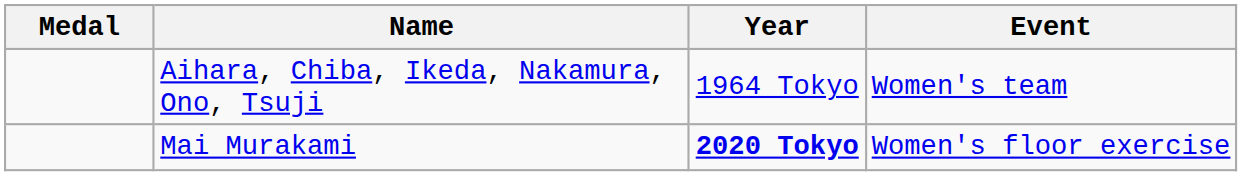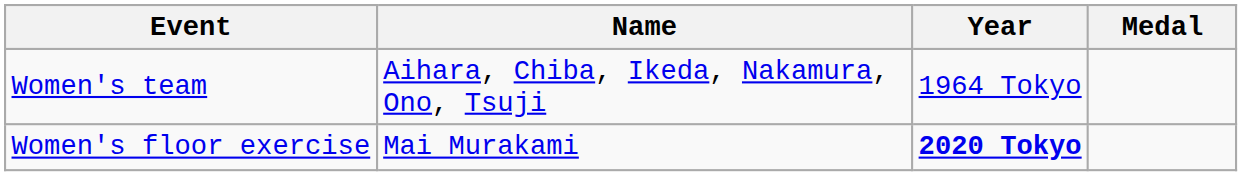columns swapped: Medal <-> Event
